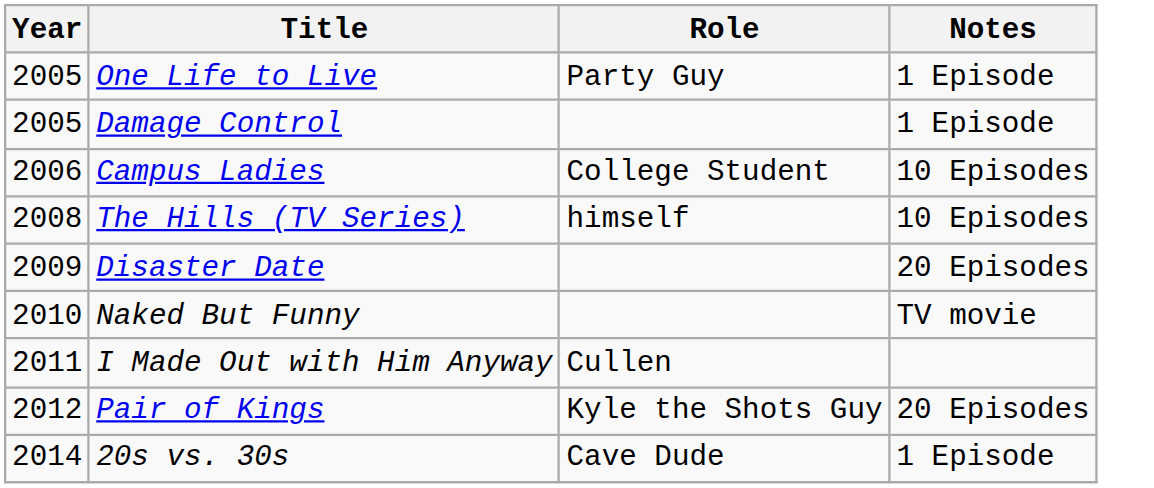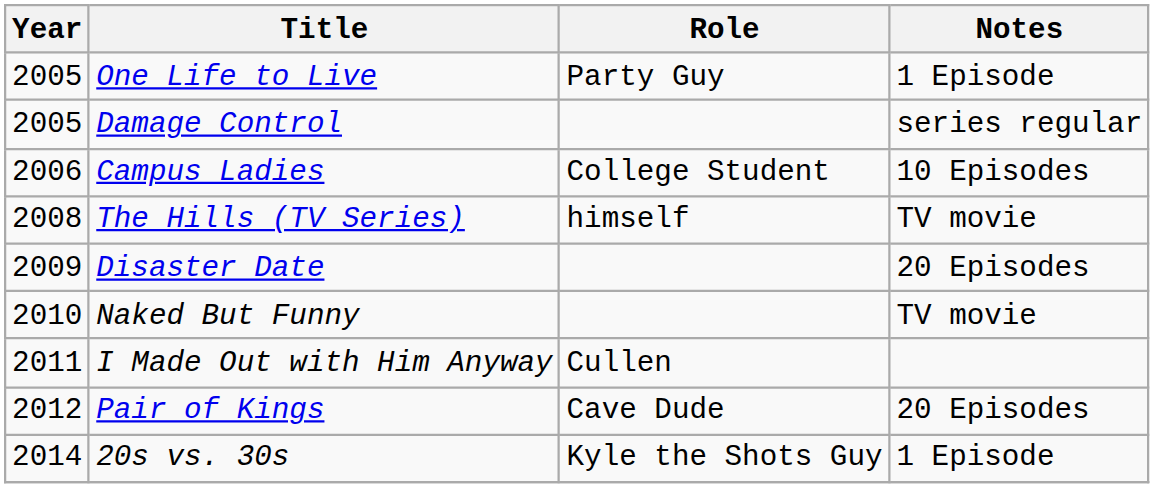Damage Control | Notes: 1 Episode -> series regular
The Hills (TV Series) | Notes: 10 Episodes -> TV movie
Pair of Kings | Role: Kyle the Shots Guy -> Cave Dude
20s vs. 30s | Role: Cave Dude -> Kyle the Shots Guy
